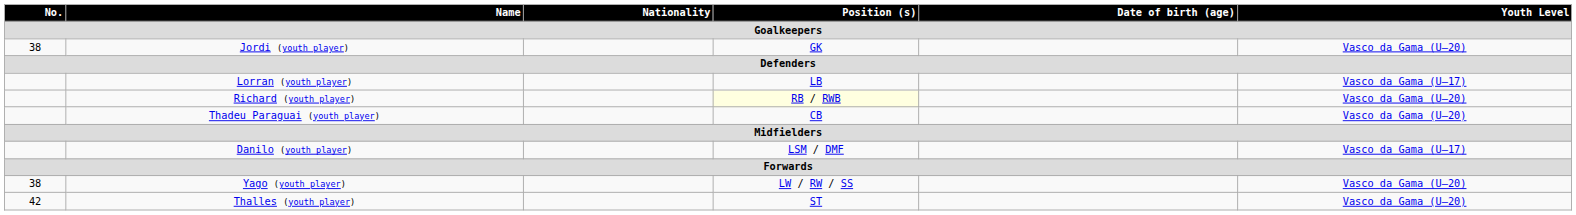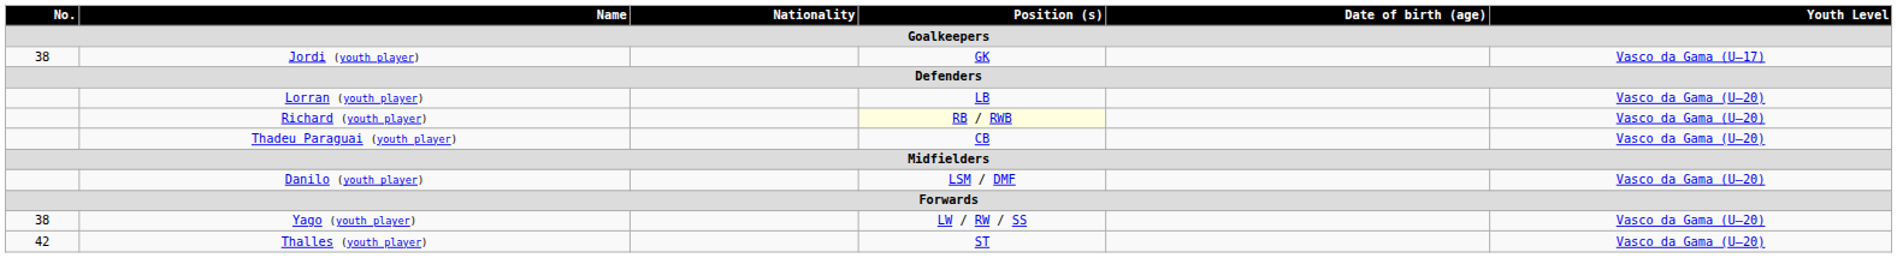Jordi (youth player) | Youth Level / Goalkeepers: Vasco da Gama (U–20) -> Vasco da Gama (U–17)
Lorran (youth player) | Youth Level / Goalkeepers: Vasco da Gama (U–17) -> Vasco da Gama (U–20)
Danilo (youth player) | Youth Level / Goalkeepers: Vasco da Gama (U–17) -> Vasco da Gama (U–20)
